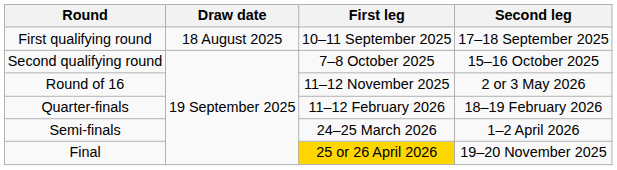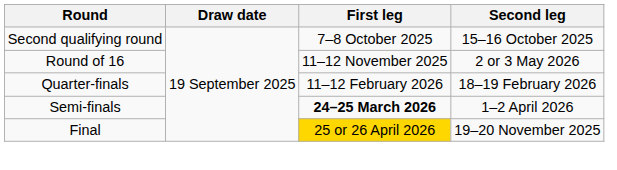- row: First qualifying round | 18 August 2025 | 10–11 September 2025 | 17–18 September 2025
Semi-finals | First leg: normal -> bold
